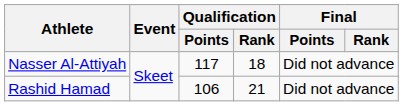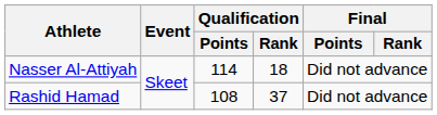Nasser Al-Attiyah | Qualification / Points: 117 -> 114
Rashid Hamad | Qualification / Points: 106 -> 108
Rashid Hamad | Qualification / Rank: 21 -> 37
